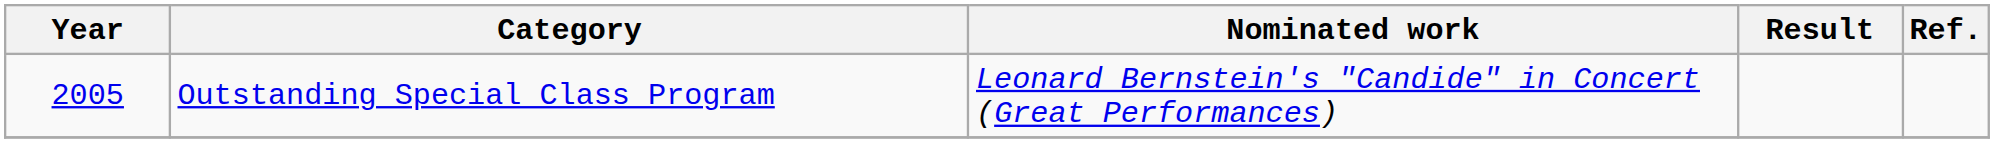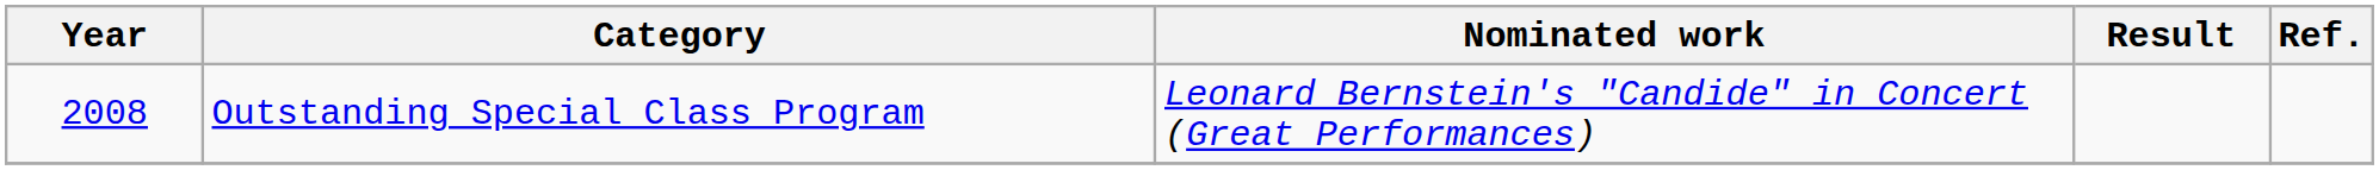Outstanding Special Class Program | Year: 2005 -> 2008
